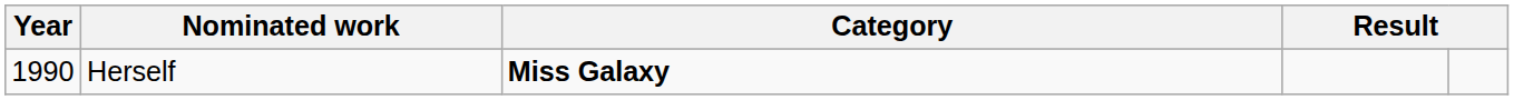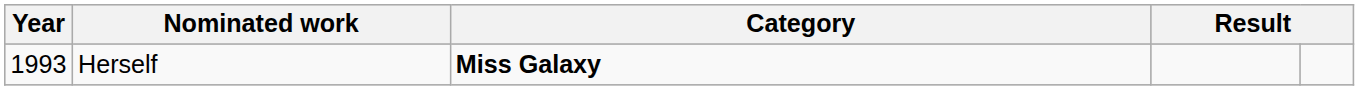Herself | Year: 1990 -> 1993
